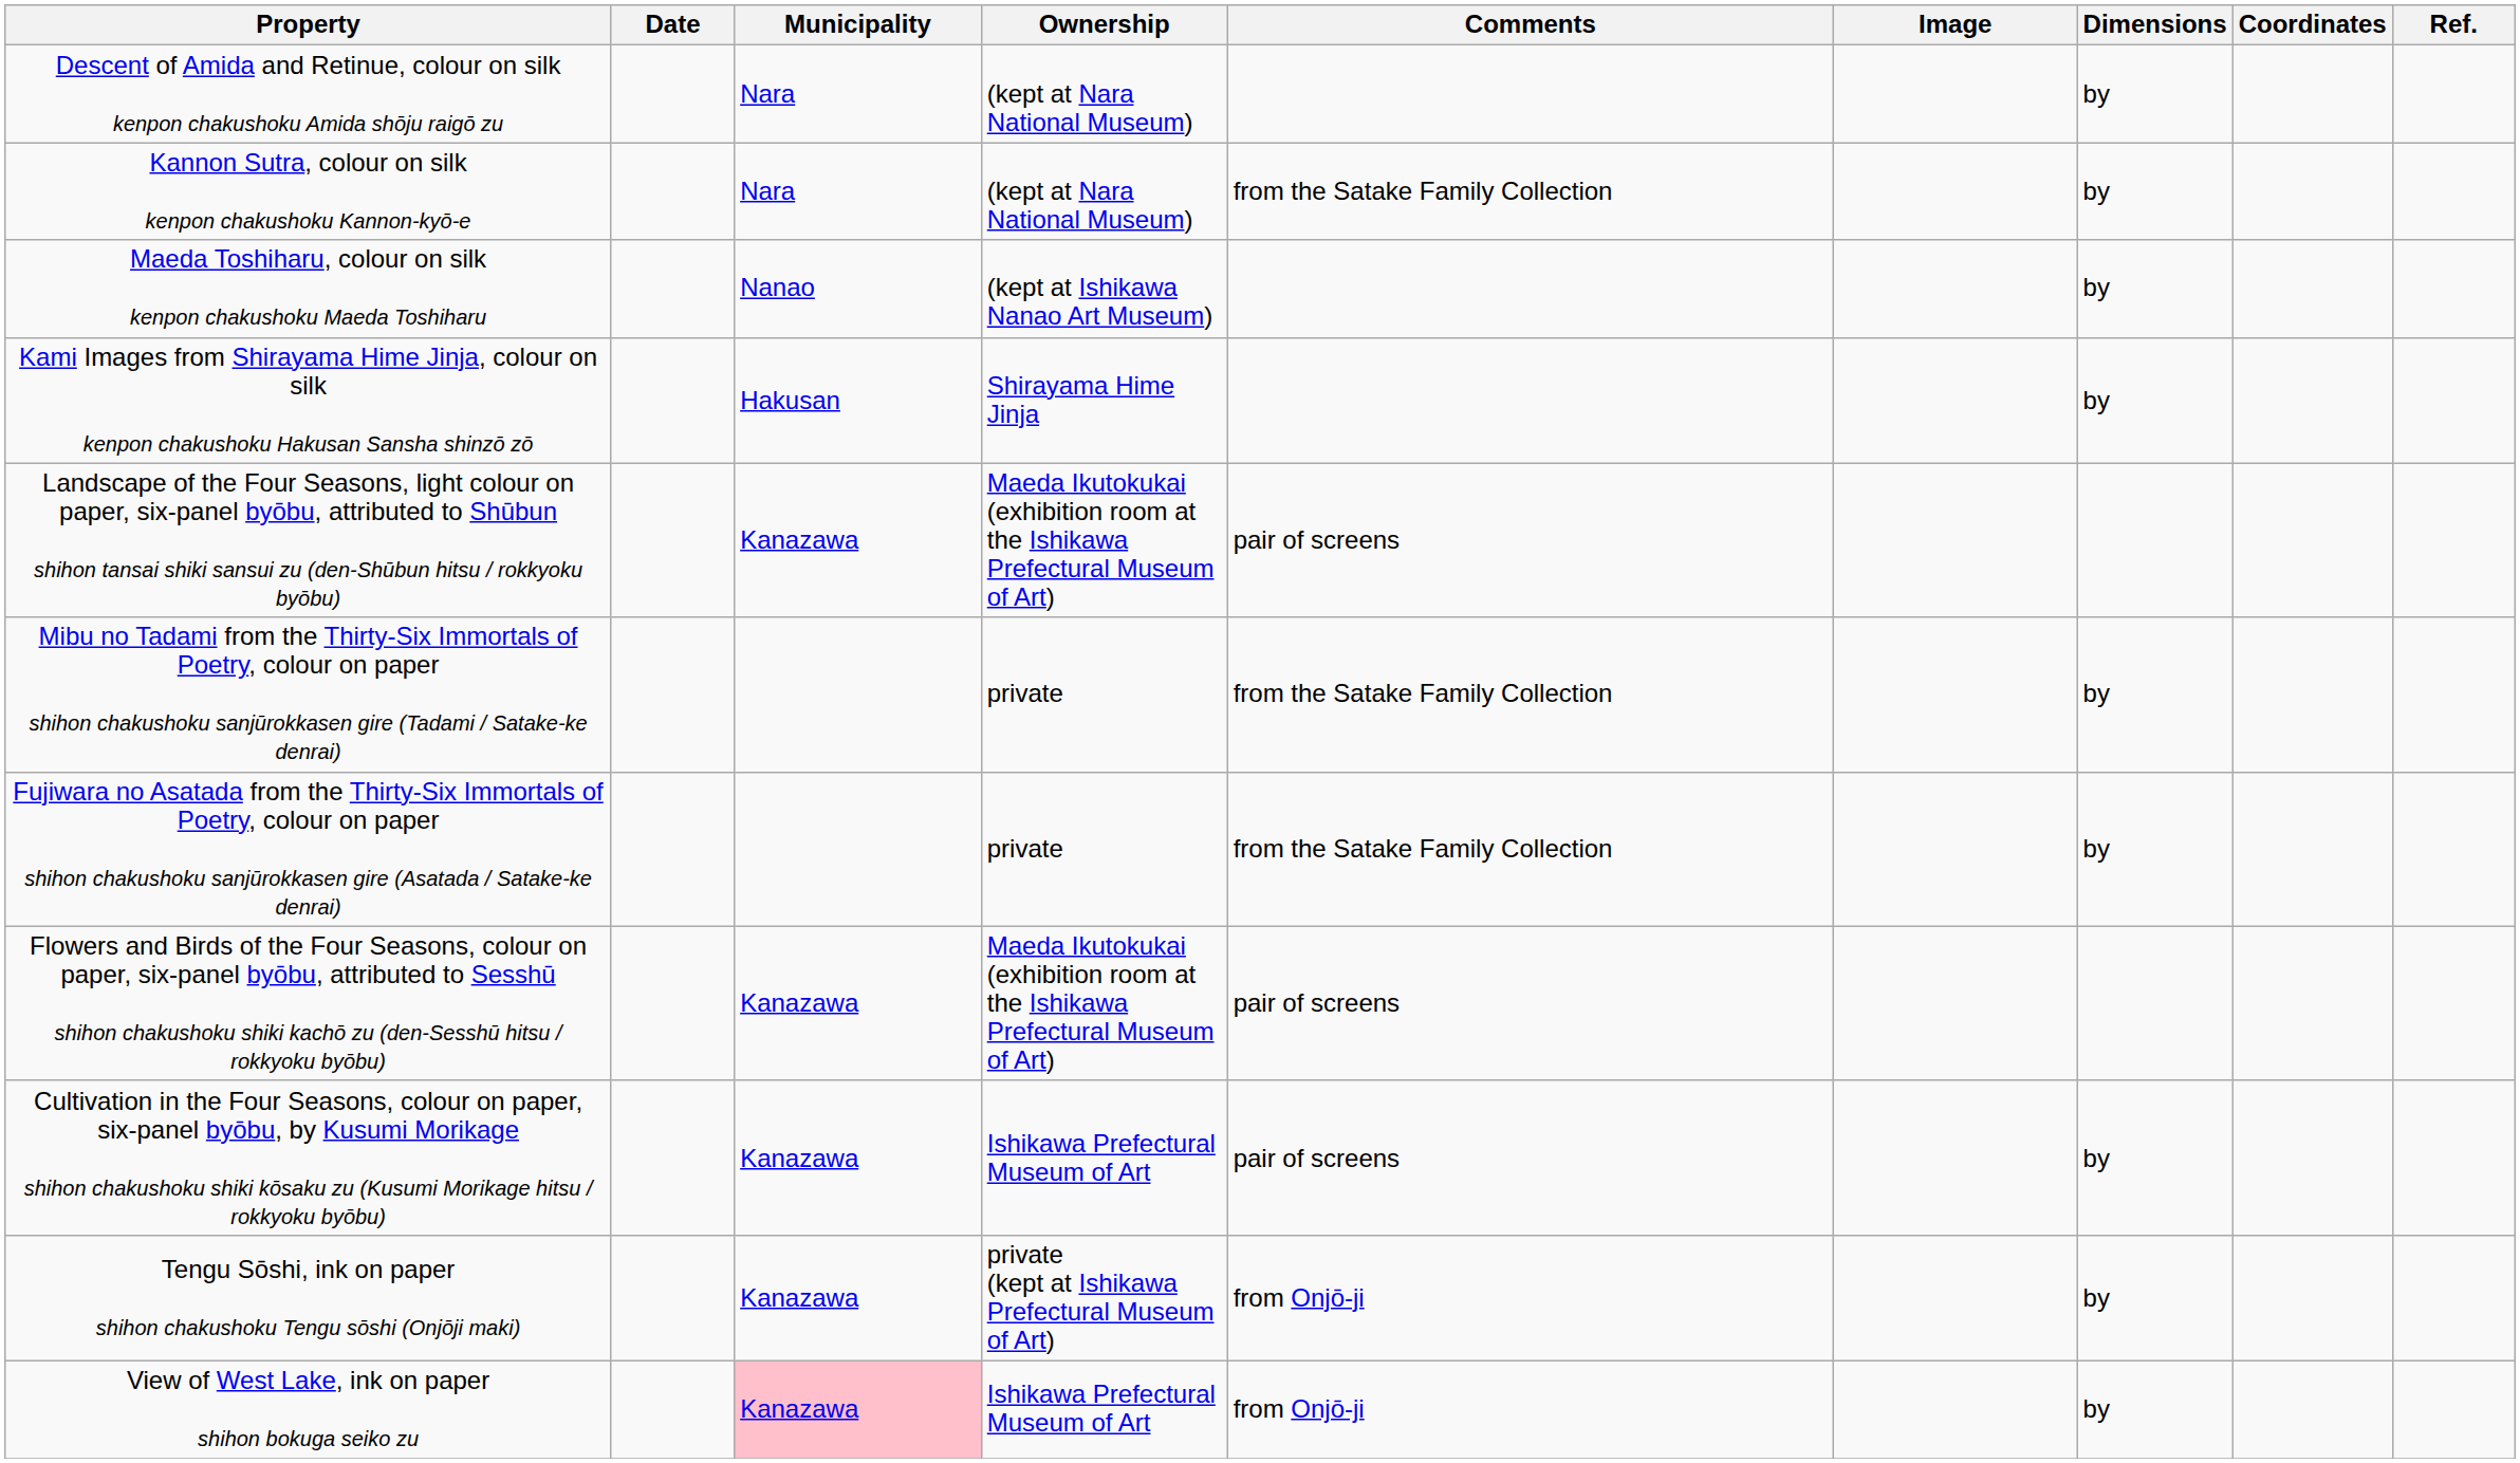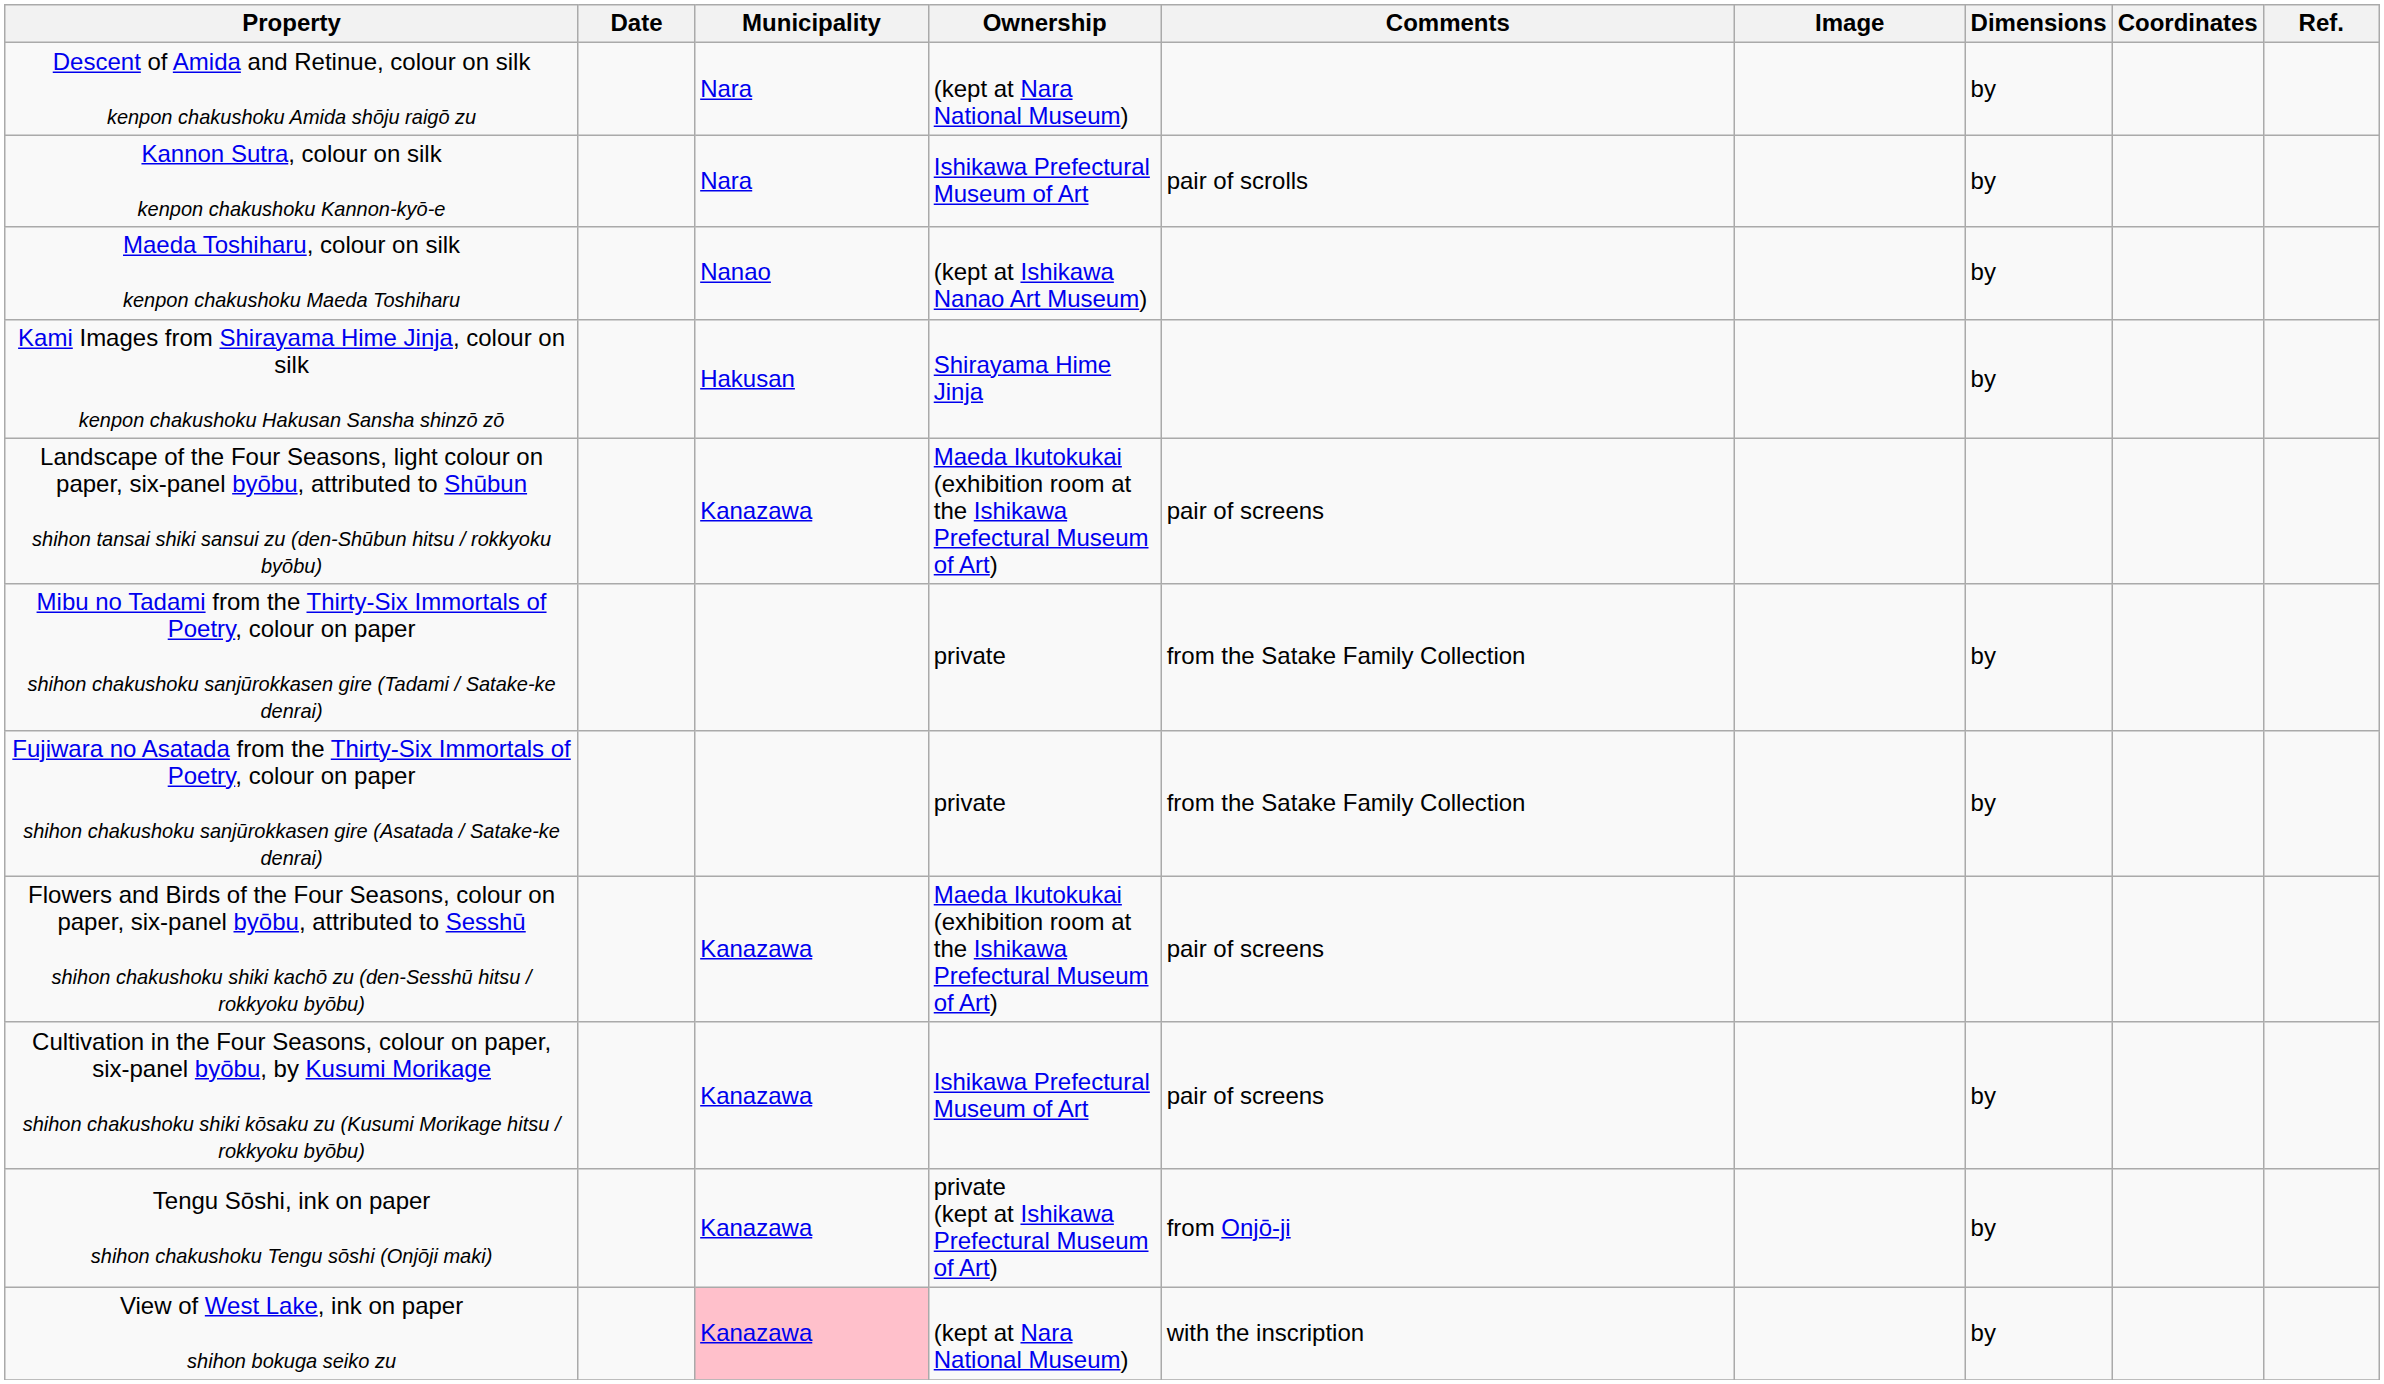Kannon Sutra, colour on silk kenpon chakushoku Kannon-kyō-e | Ownership: (kept at Nara National Museum) -> Ishikawa Prefectural Museum of Art
Kannon Sutra, colour on silk kenpon chakushoku Kannon-kyō-e | Comments: from the Satake Family Collection -> pair of scrolls
View of West Lake, ink on paper shihon bokuga seiko zu | Ownership: Ishikawa Prefectural Museum of Art -> (kept at Nara National Museum)
View of West Lake, ink on paper shihon bokuga seiko zu | Comments: from Onjō-ji -> with the inscription
